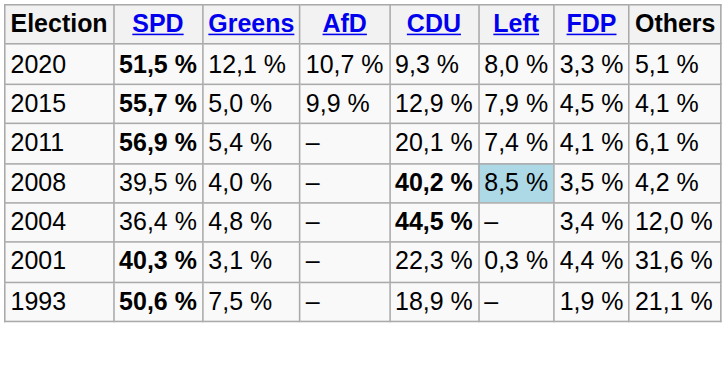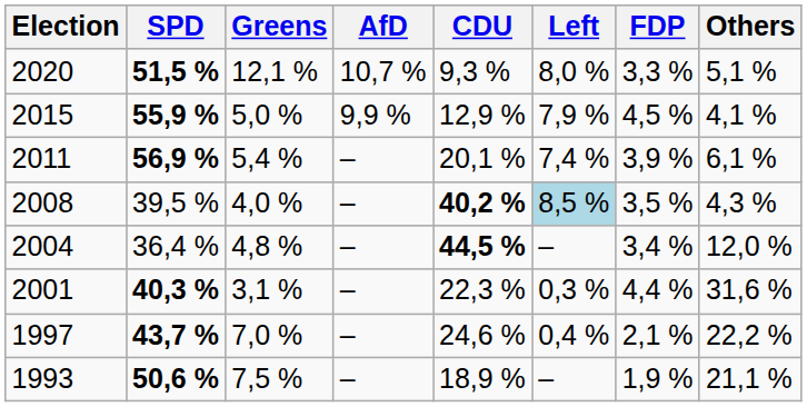2015 | SPD: 55,7 % -> 55,9 %
2011 | FDP: 4,1 % -> 3,9 %
2008 | Others: 4,2 % -> 4,3 %
+ row: 1997 | 43,7 % | 7,0 % | – | 24,6 % | 0,4 % | 2,1 % | 22,2 %
